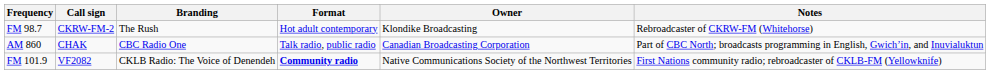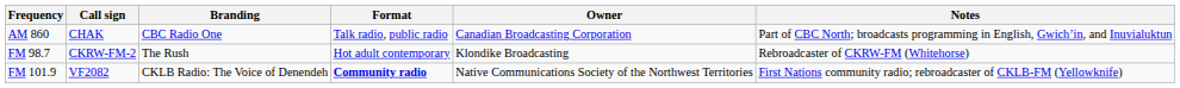rows swapped: AM 860 <-> FM 98.7
